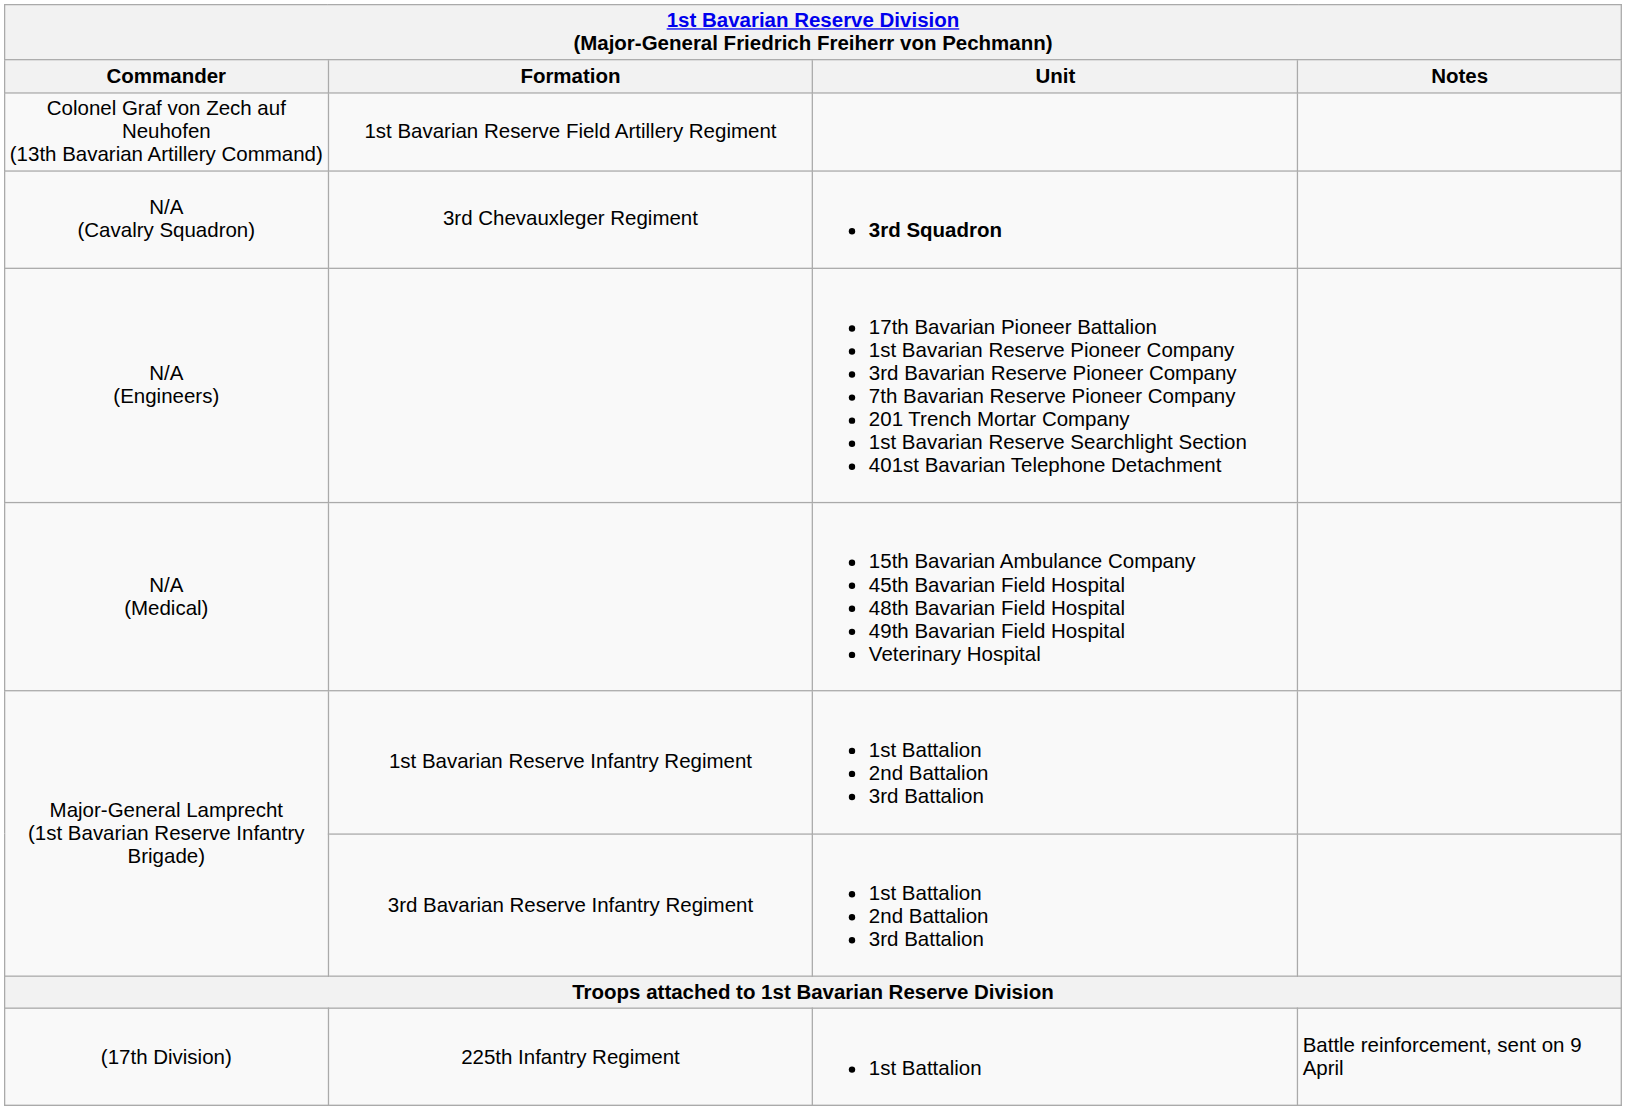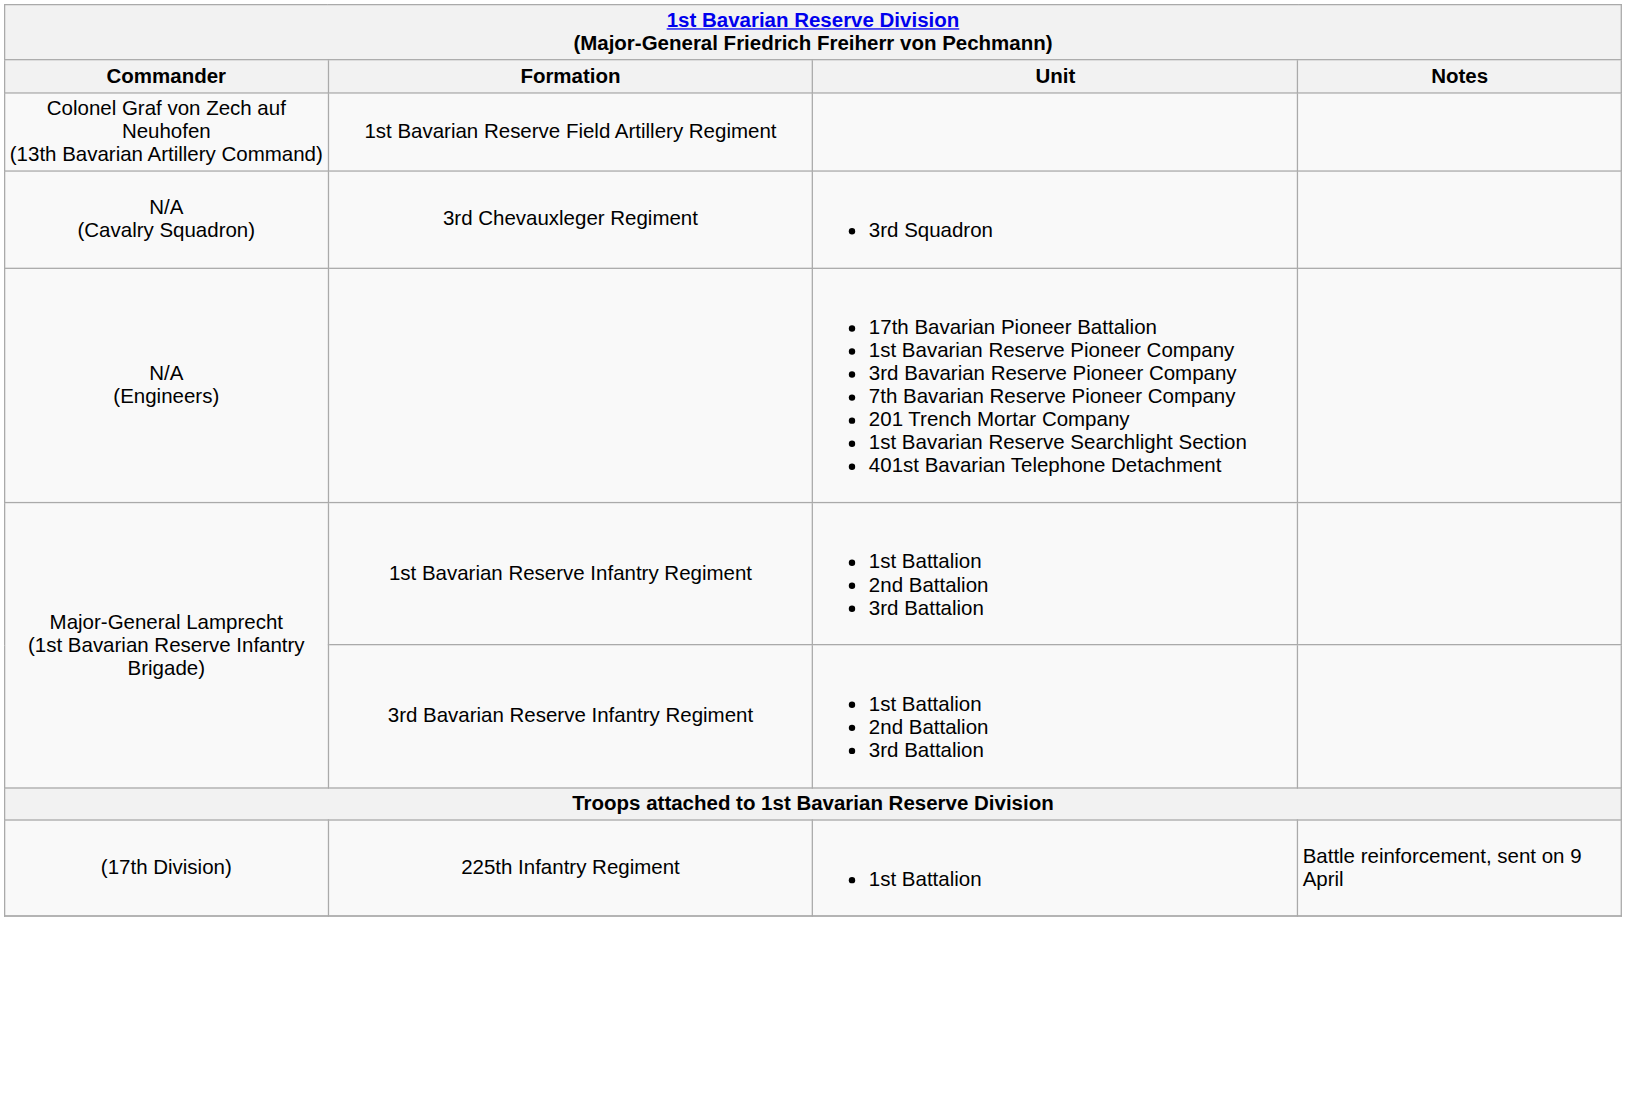N/A (Cavalry Squadron) | Unit: bold -> normal
- row: N/A (Medical) | 15th Bavarian Ambulance Company 45th Bavarian Field Hospital 48th Bavarian Field Hospital 49th Bavarian Field Hospital Veterinary Hospital
